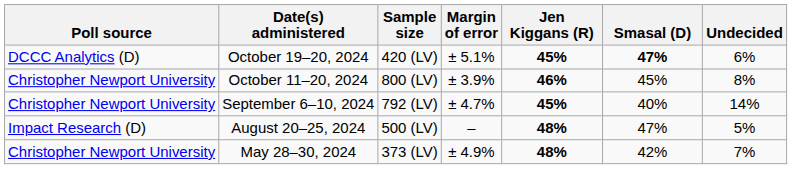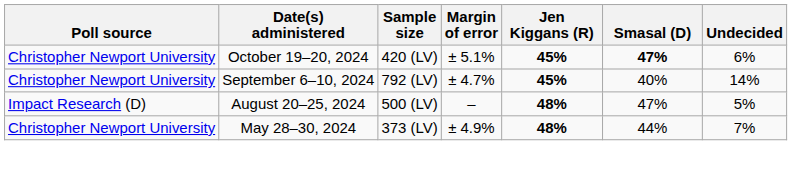October 19–20, 2024 | Poll source: DCCC Analytics (D) -> Christopher Newport University
- row: Christopher Newport University | October 11–20, 2024 | 800 (LV) | ± 3.9% | 46% | 45% | 8%
May 28–30, 2024 | Smasal (D): 42% -> 44%
